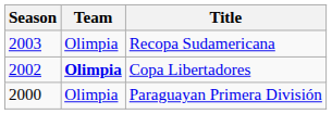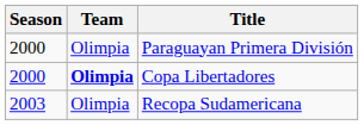rows swapped: Paraguayan Primera División <-> Recopa Sudamericana
Copa Libertadores | Season: 2002 -> 2000
